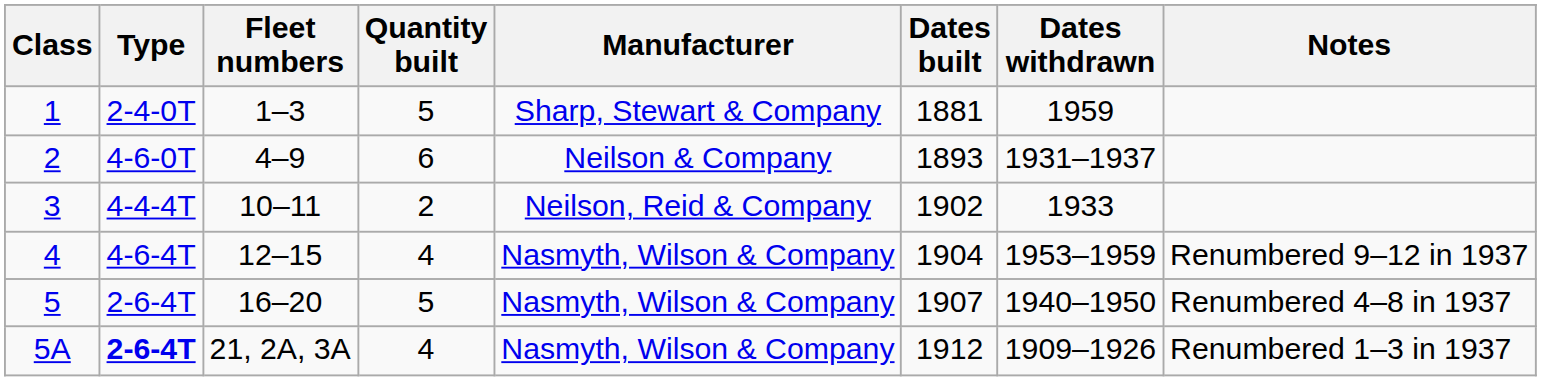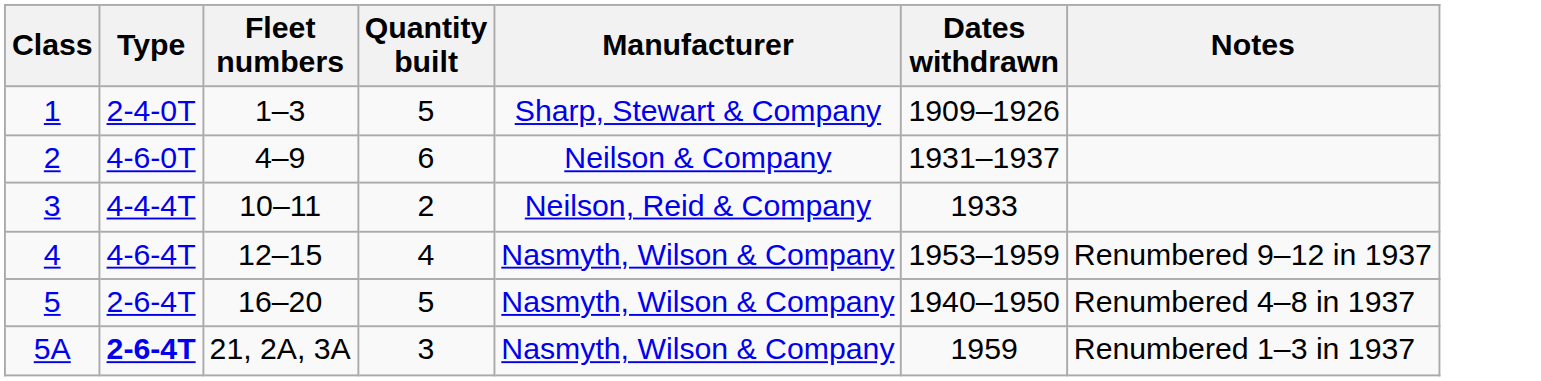- column: Dates built | 1881 | 1893 | 1902 | 1904 | 1907 | 1912
1 | Dates withdrawn: 1959 -> 1909–1926
5A | Quantity built: 4 -> 3
5A | Dates withdrawn: 1909–1926 -> 1959
